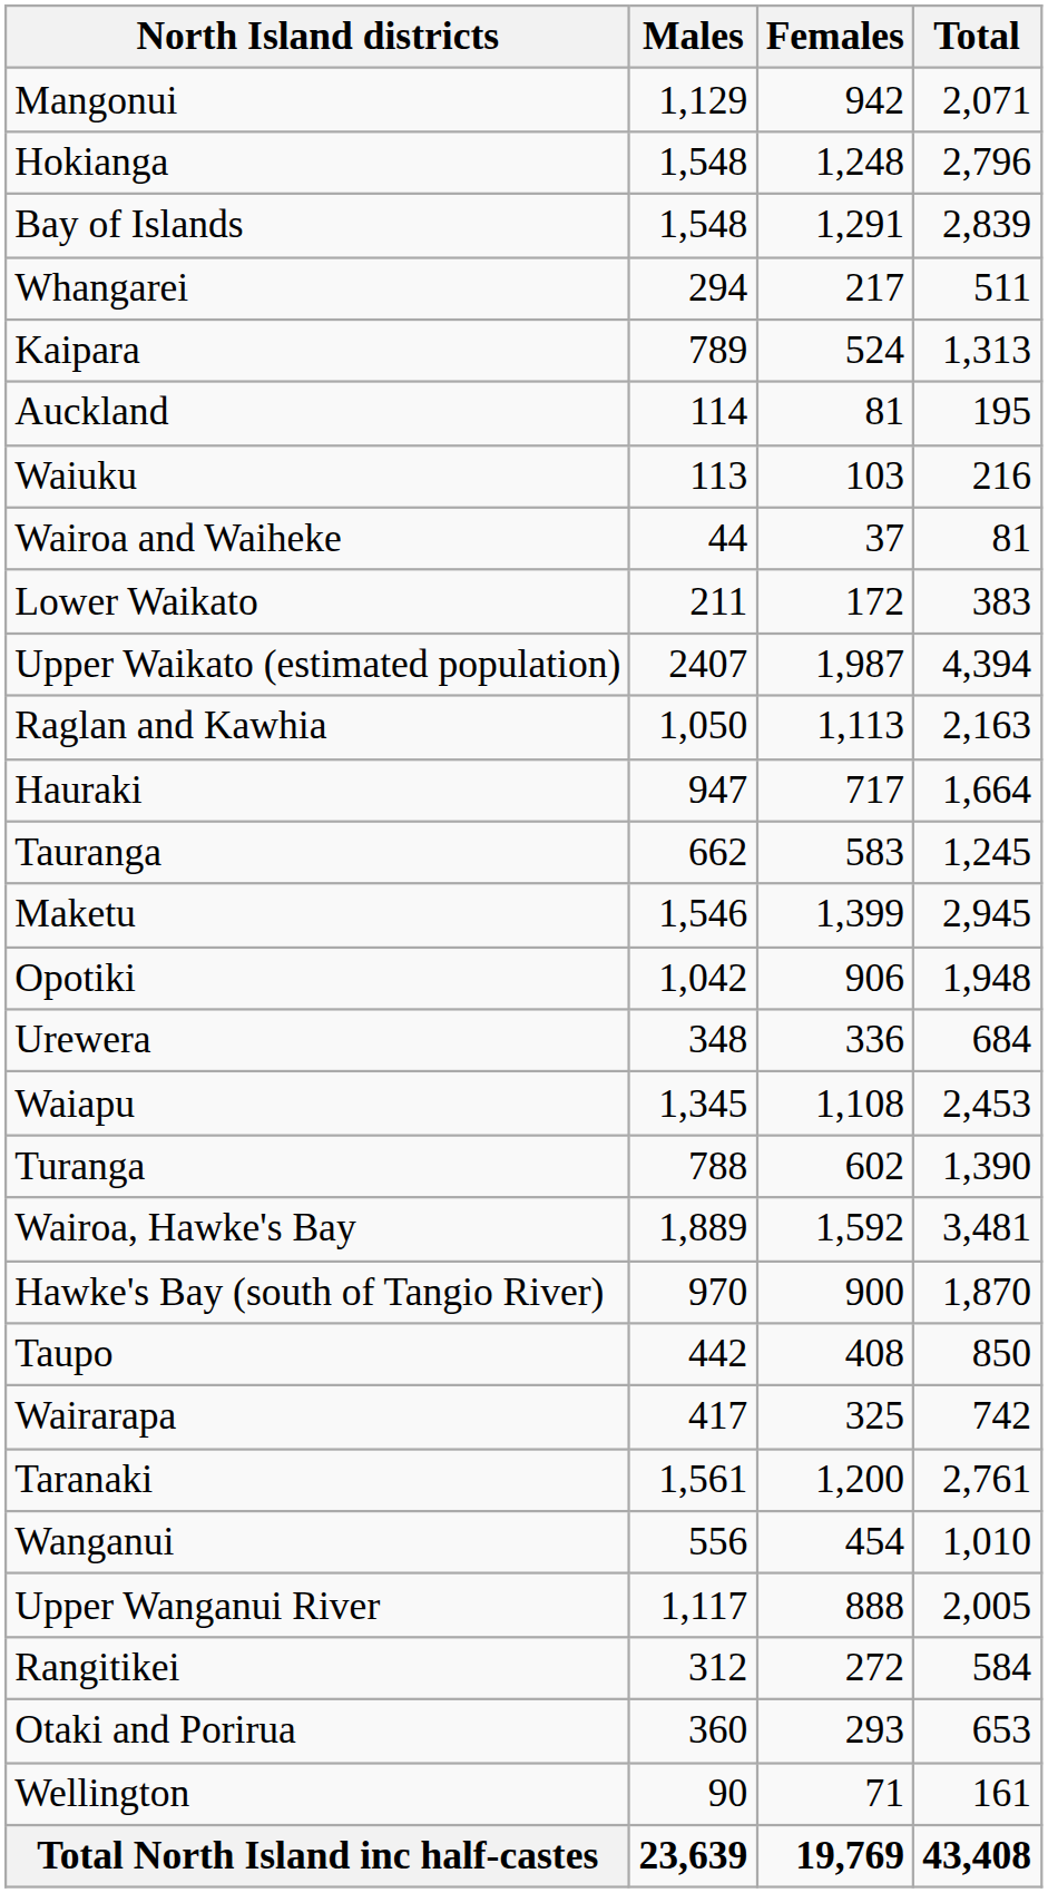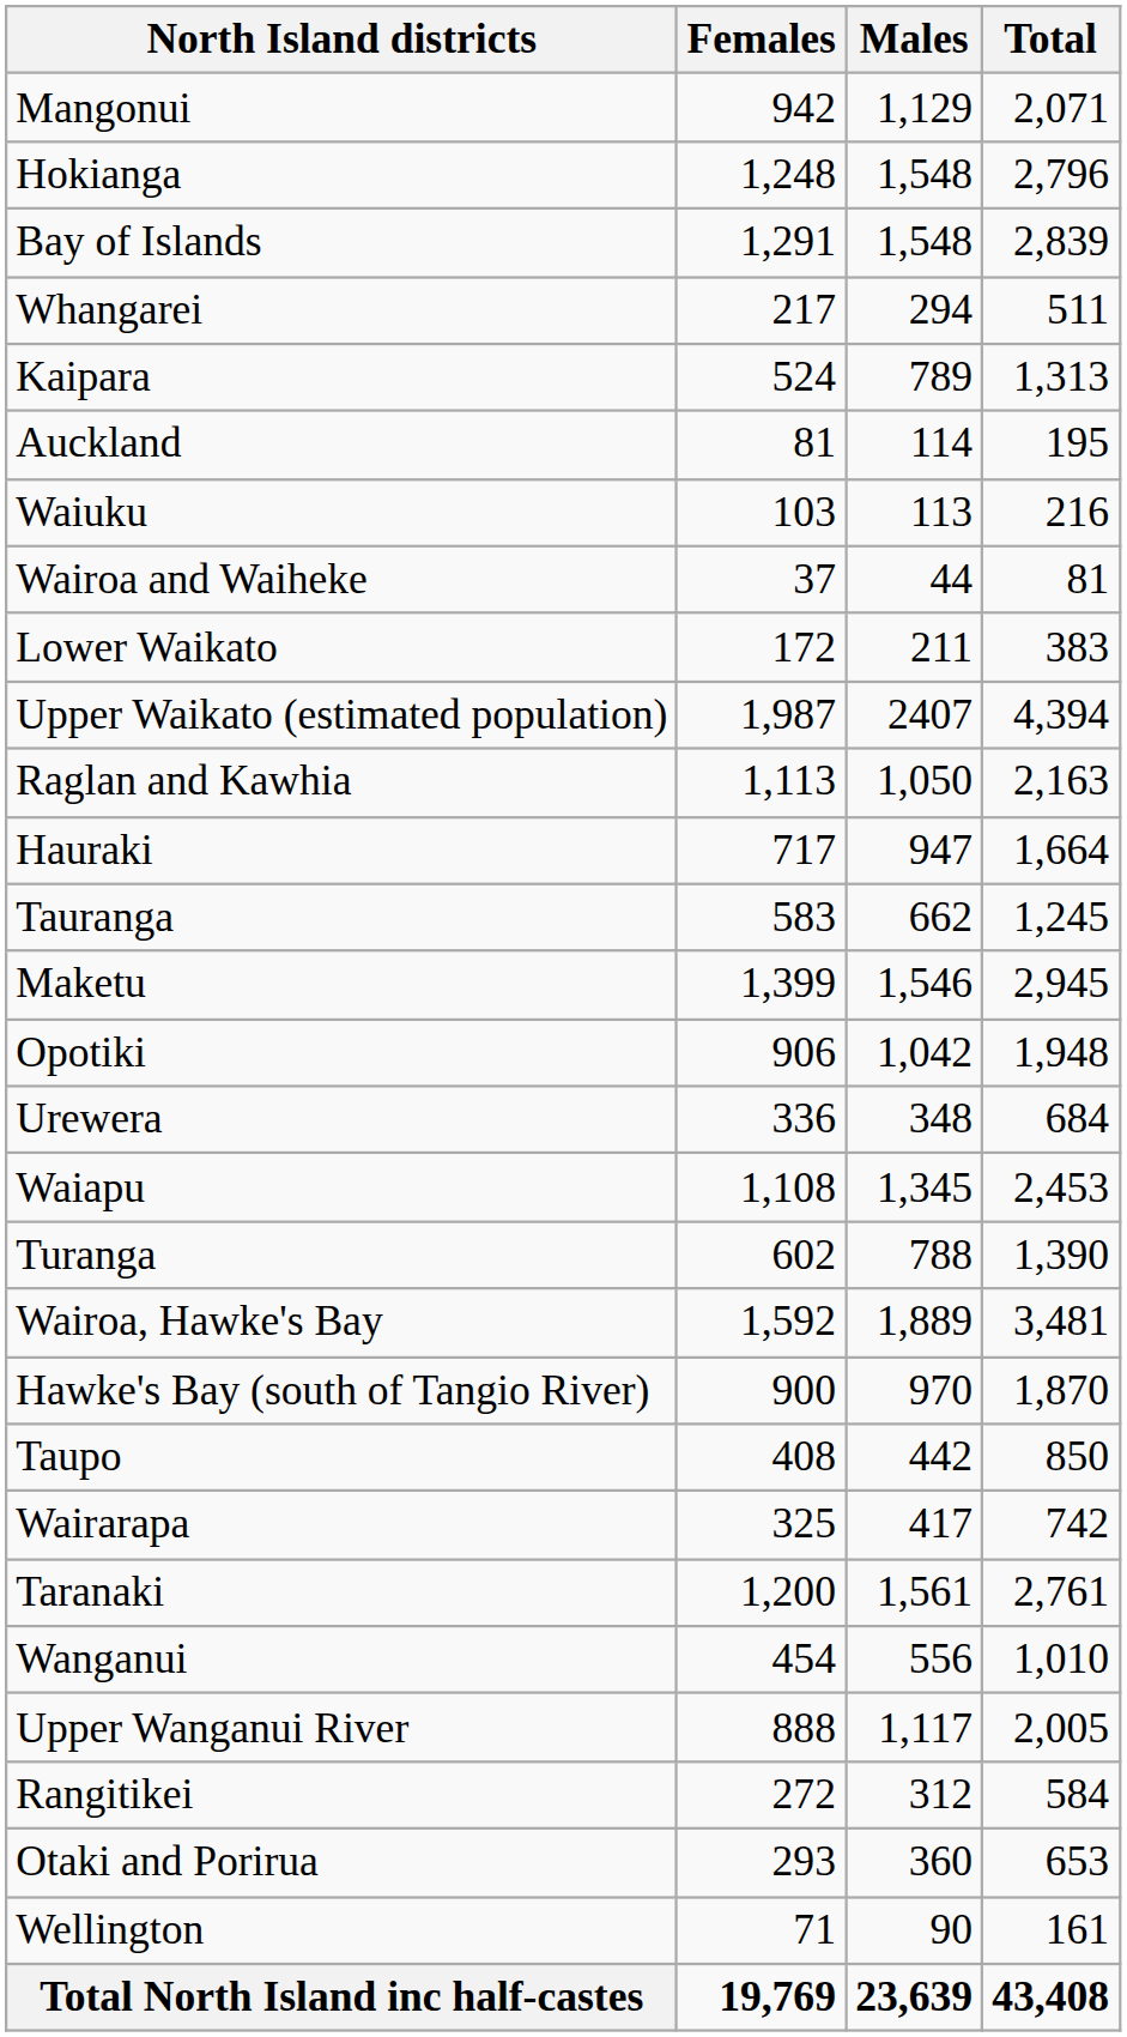columns swapped: Males <-> Females
